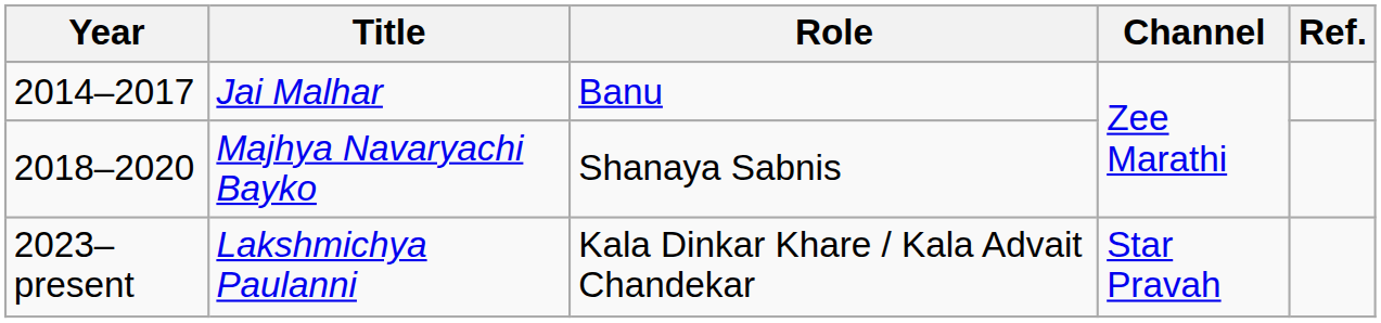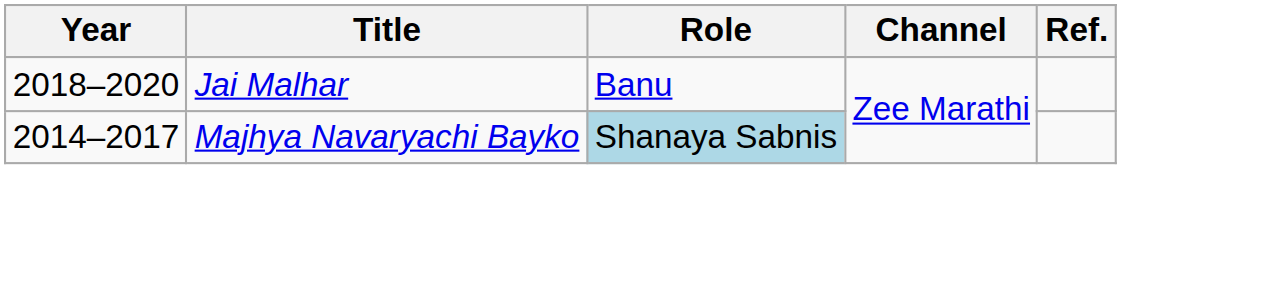Jai Malhar | Year: 2014–2017 -> 2018–2020
Majhya Navaryachi Bayko | Year: 2018–2020 -> 2014–2017
Majhya Navaryachi Bayko | Role: no background -> lightblue background
- row: 2023–present | Lakshmichya Paulanni | Kala Dinkar Khare / Kala Advait Chandekar | Star Pravah
